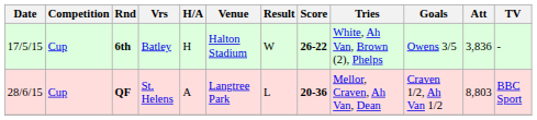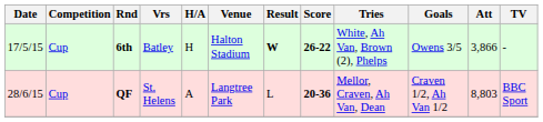6th | Result: normal -> bold
6th | Att: 3,836 -> 3,866
